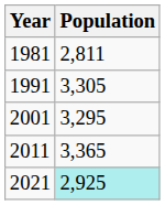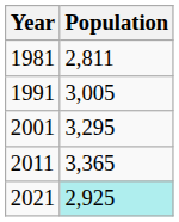1991 | Population: 3,305 -> 3,005
